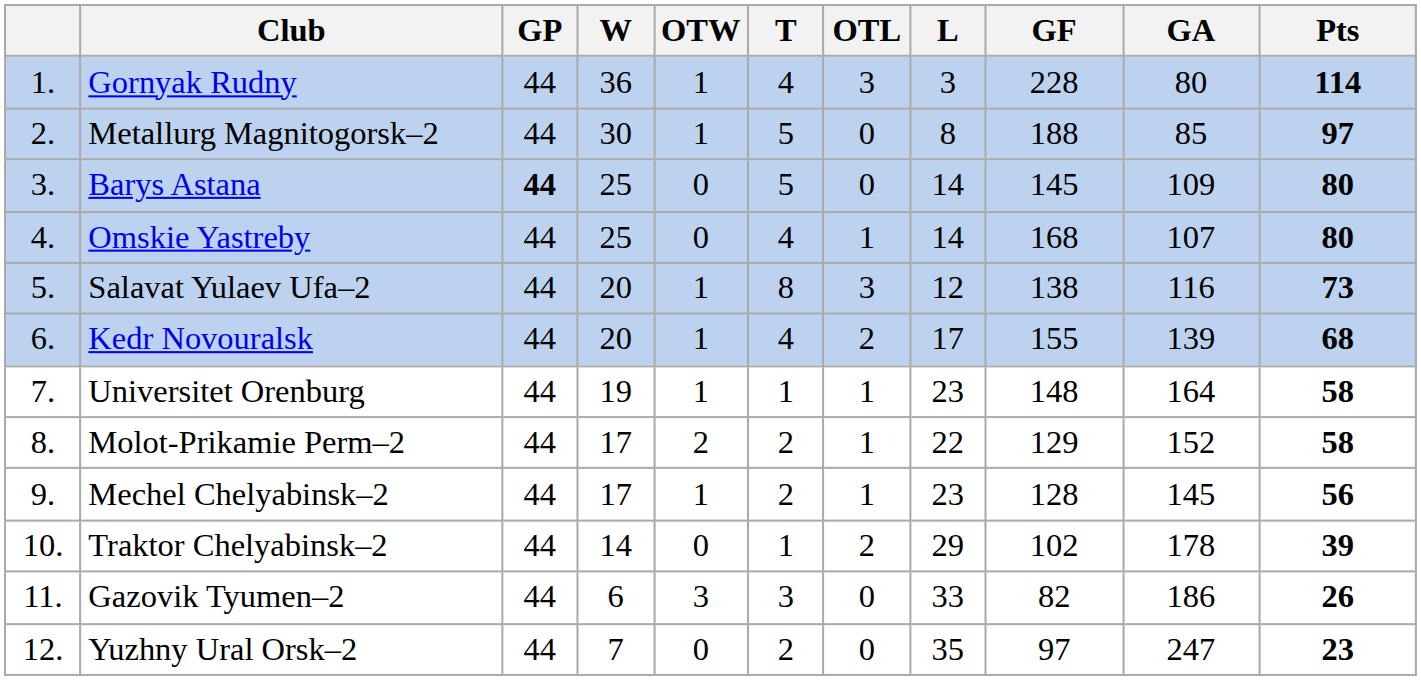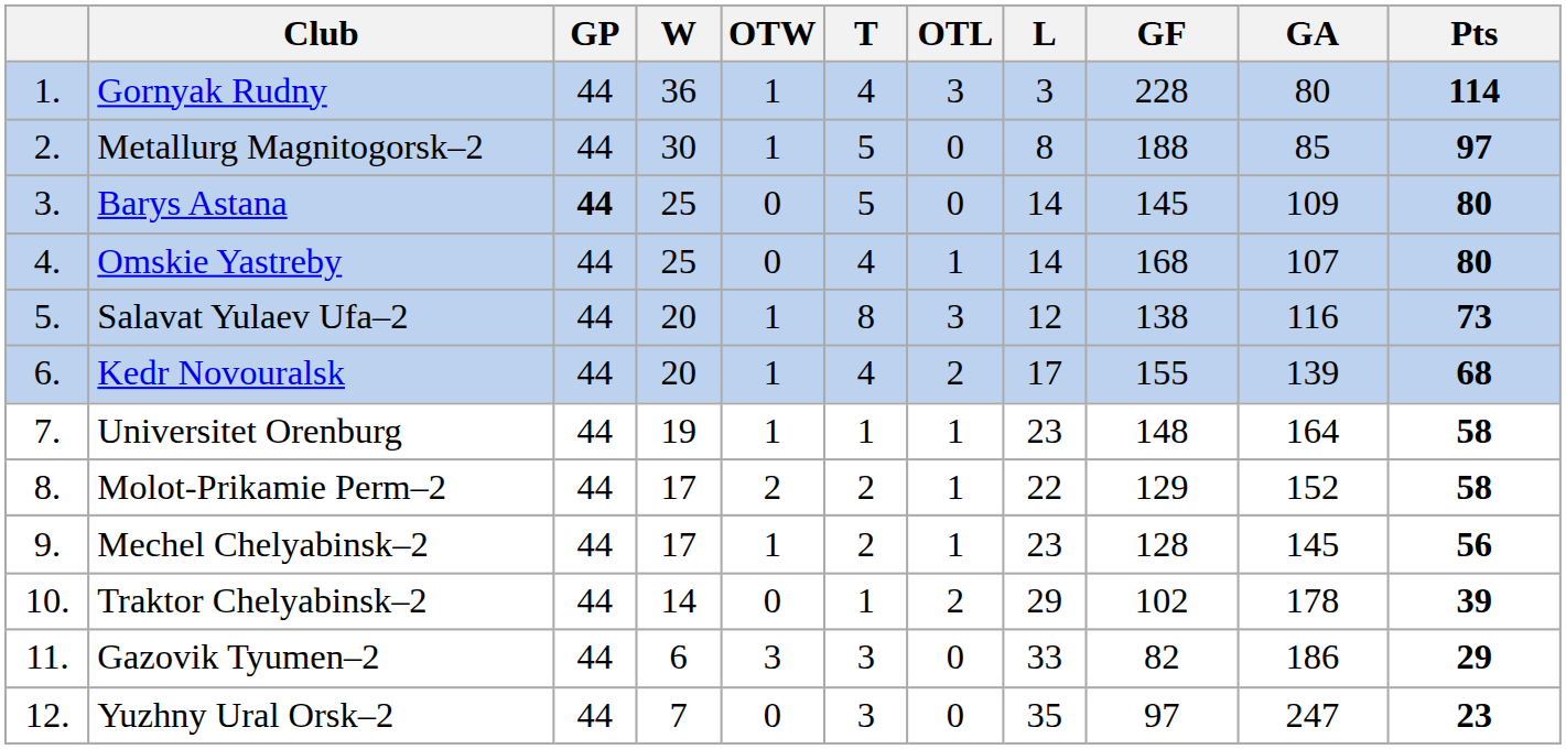Gazovik Tyumen–2 | Pts: 26 -> 29
Yuzhny Ural Orsk–2 | T: 2 -> 3
